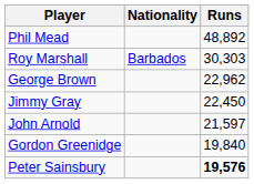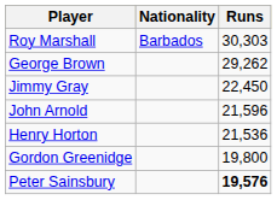- row: Phil Mead | 48,892
George Brown | Runs: 22,962 -> 29,262
John Arnold | Runs: 21,597 -> 21,596
+ row: Henry Horton | 21,536
Gordon Greenidge | Runs: 19,840 -> 19,800
